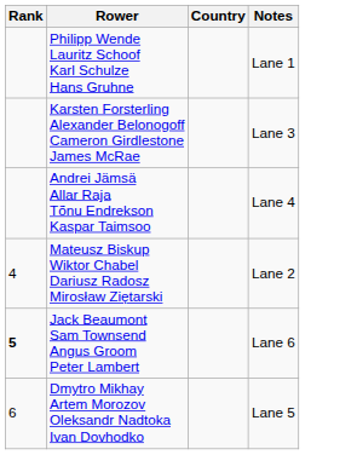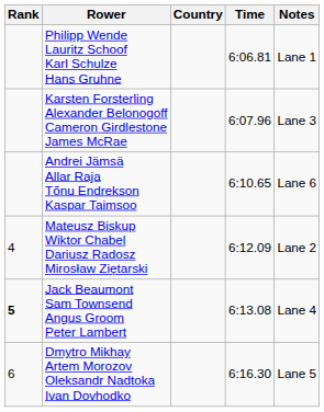+ column: Time | 6:06.81 | 6:07.96 | 6:10.65 | 6:12.09 | 6:13.08 | 6:16.30
Andrei Jämsä Allar Raja Tõnu Endrekson Kaspar Taimsoo | Notes: Lane 4 -> Lane 6
Jack Beaumont Sam Townsend Angus Groom Peter Lambert | Notes: Lane 6 -> Lane 4
